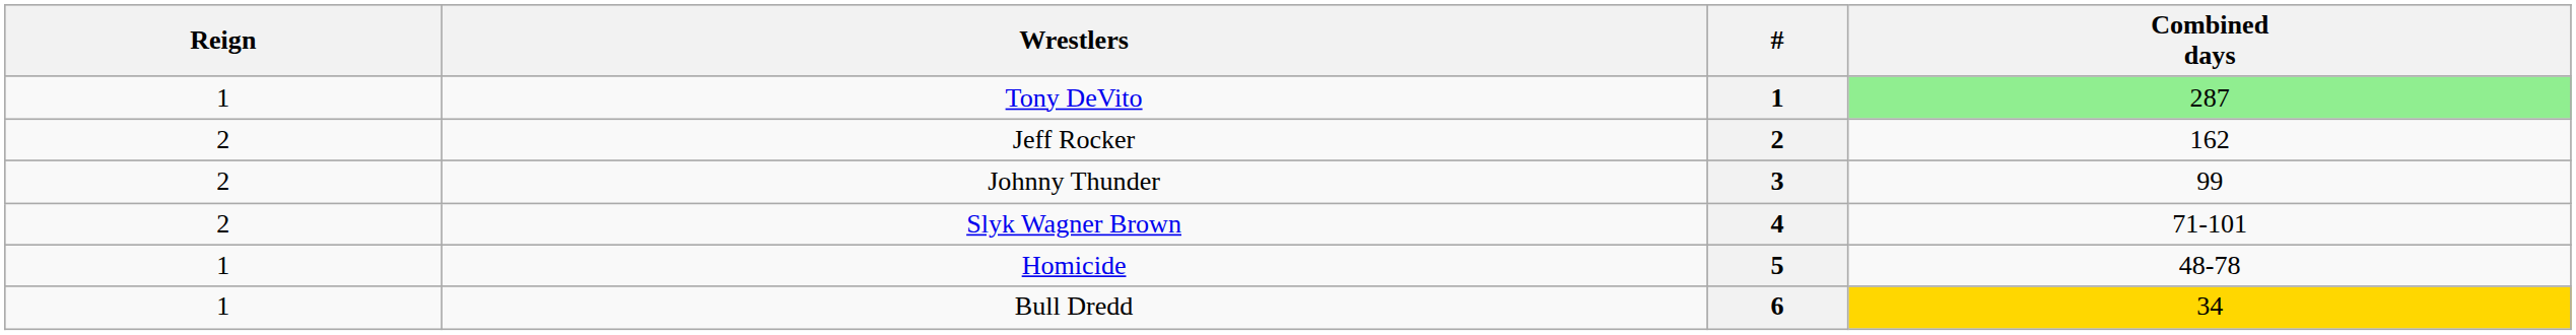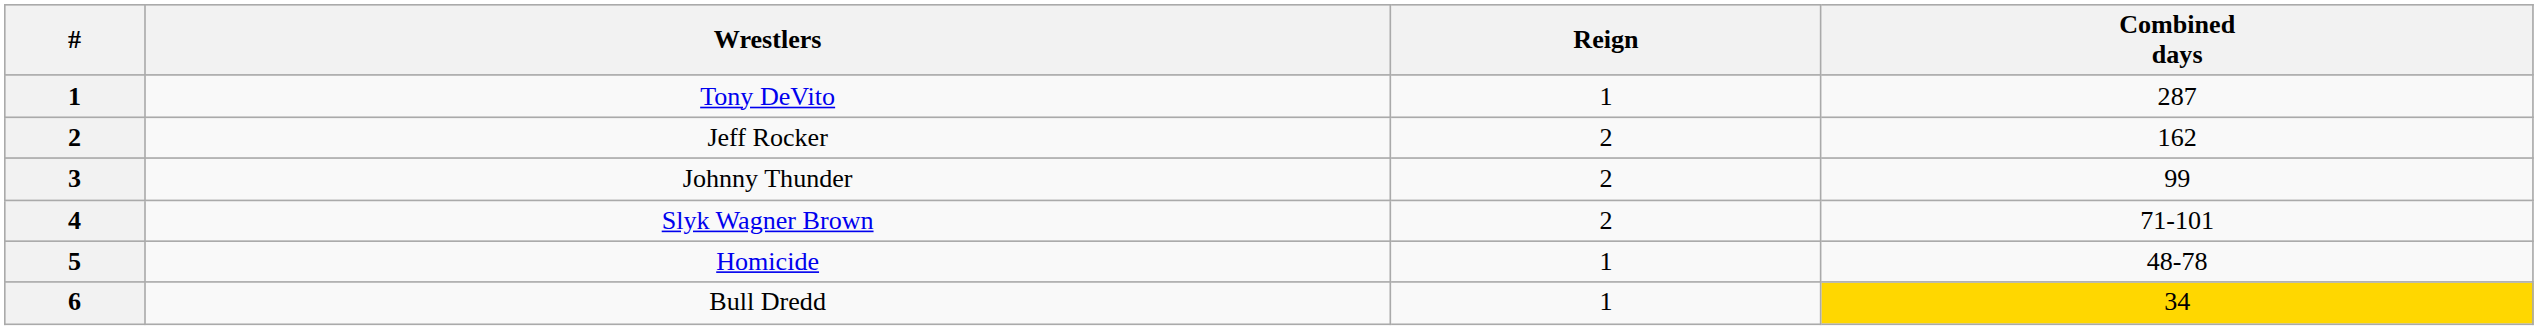columns swapped: # <-> Reign
Tony DeVito | Combined days: lightgreen background -> no background
